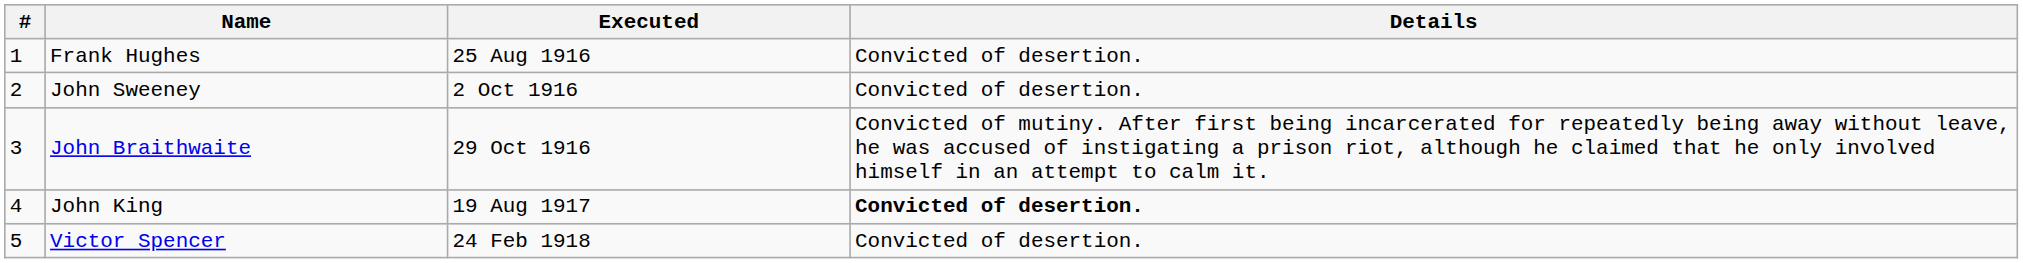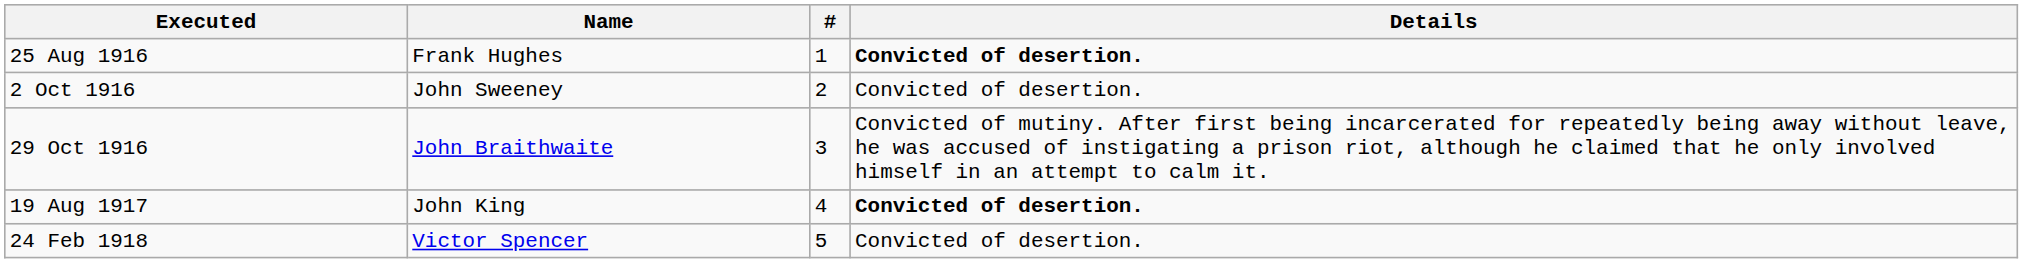columns swapped: # <-> Executed
Frank Hughes | Details: normal -> bold
